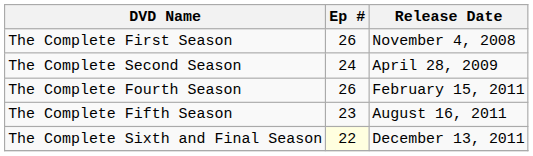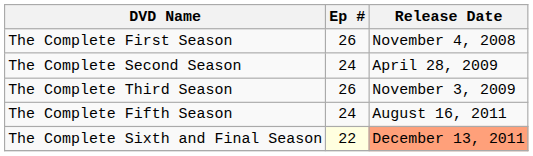+ row: The Complete Third Season | 26 | November 3, 2009
- row: The Complete Fourth Season | 26 | February 15, 2011
The Complete Fifth Season | Ep #: 23 -> 24
The Complete Sixth and Final Season | Release Date: no background -> lightsalmon background
